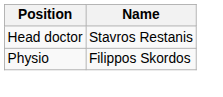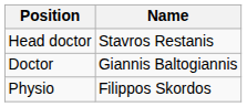+ row: Doctor | Giannis Baltogiannis
